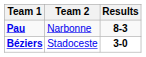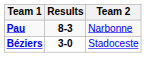columns swapped: Team 2 <-> Results
